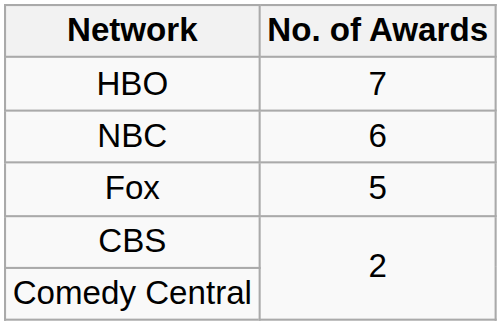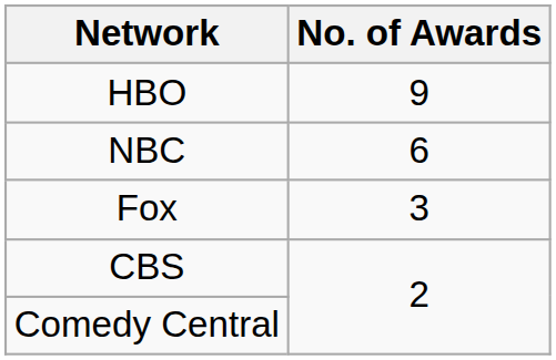HBO | No. of Awards: 7 -> 9
Fox | No. of Awards: 5 -> 3
